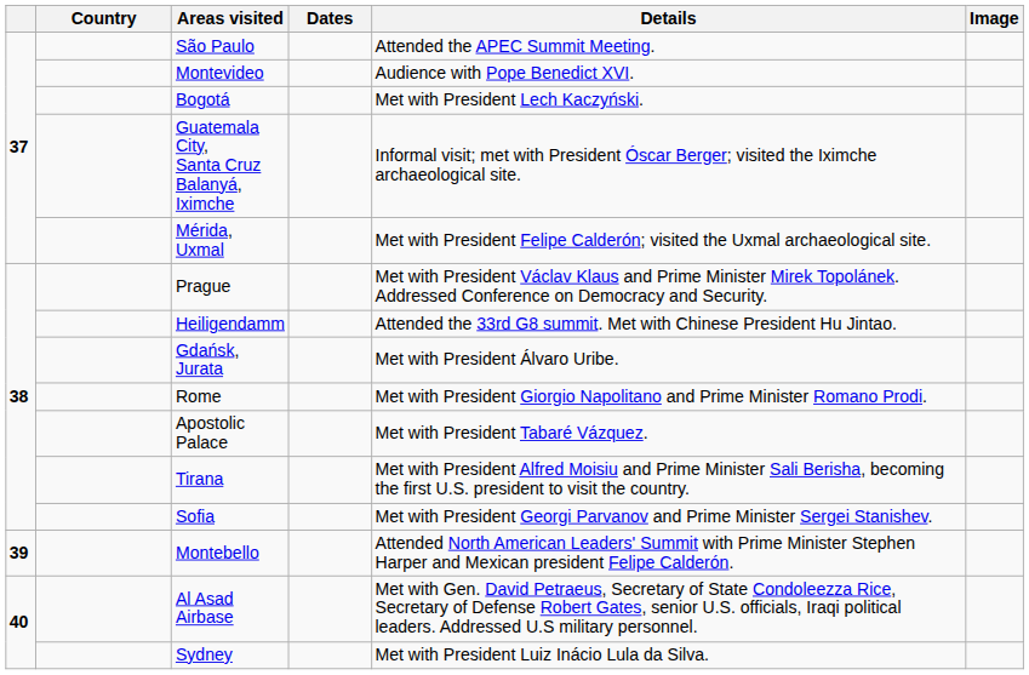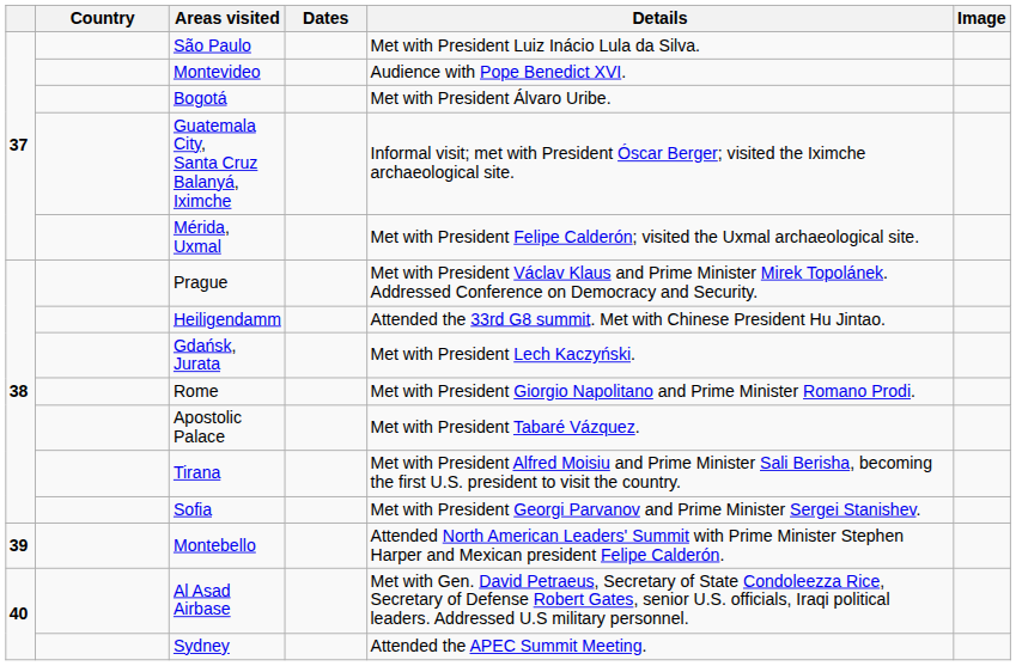São Paulo | Details: Attended the APEC Summit Meeting. -> Met with President Luiz Inácio Lula da Silva.
Bogotá | Details: Met with President Lech Kaczyński. -> Met with President Álvaro Uribe.
Gdańsk, Jurata | Details: Met with President Álvaro Uribe. -> Met with President Lech Kaczyński.
Sydney | Details: Met with President Luiz Inácio Lula da Silva. -> Attended the APEC Summit Meeting.
